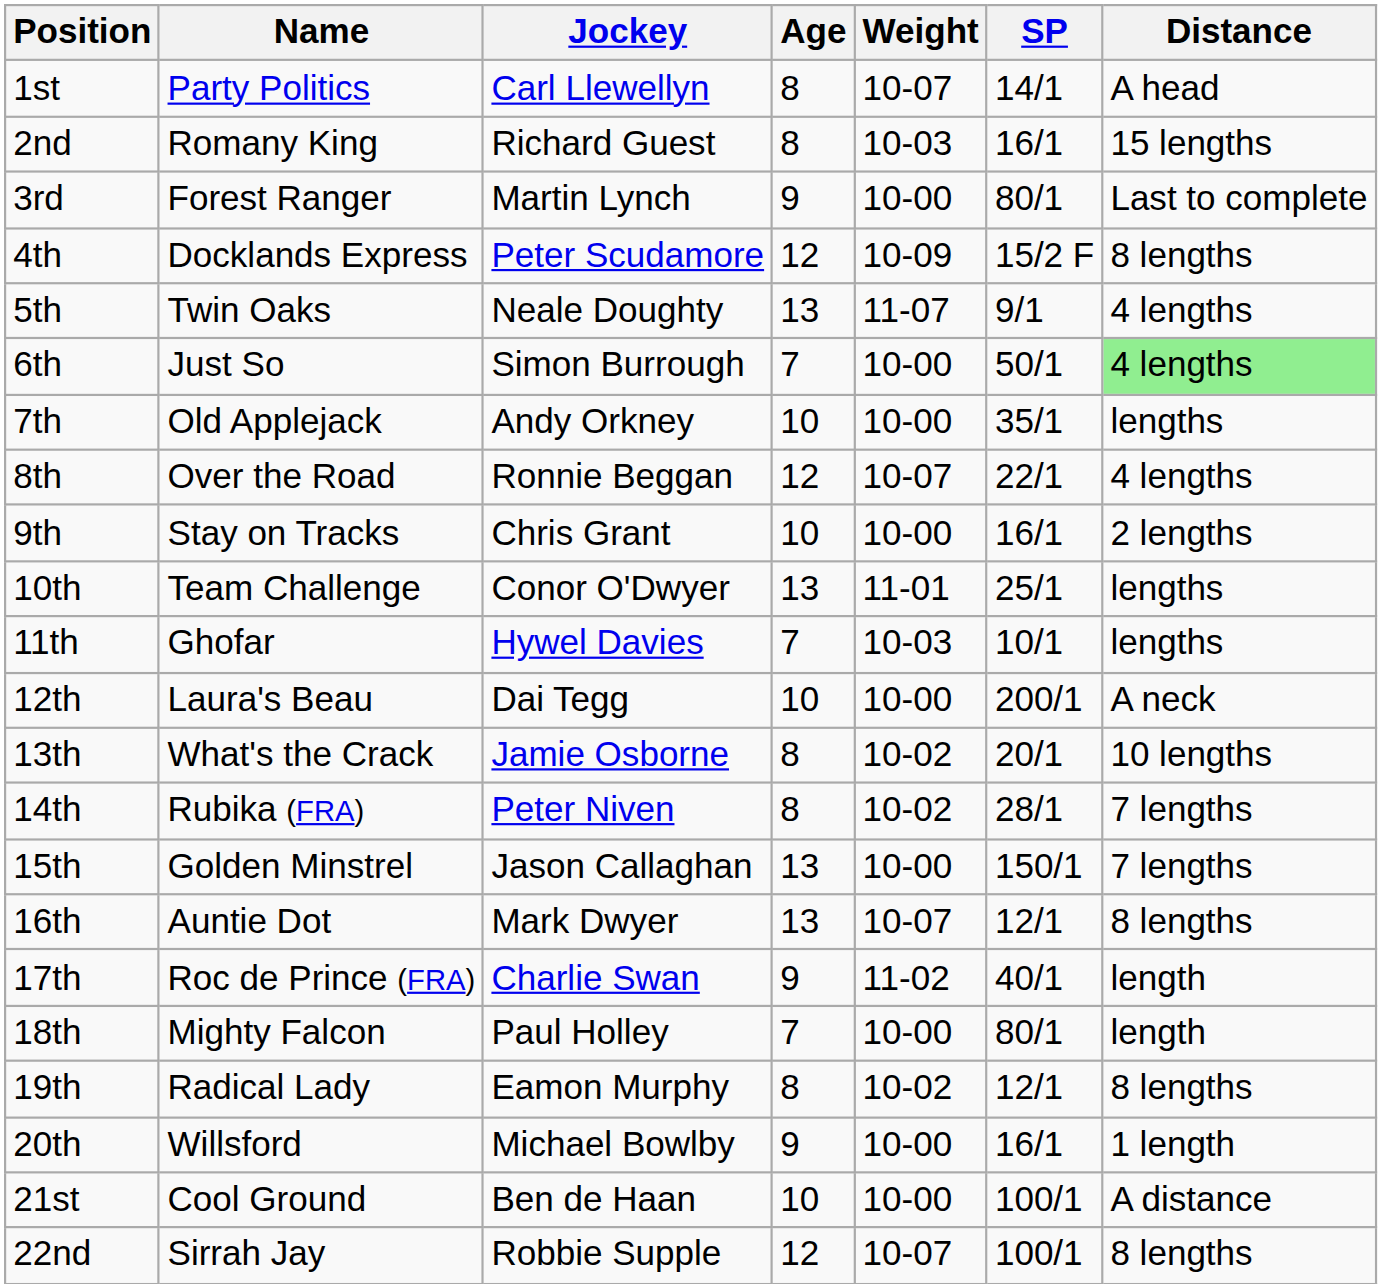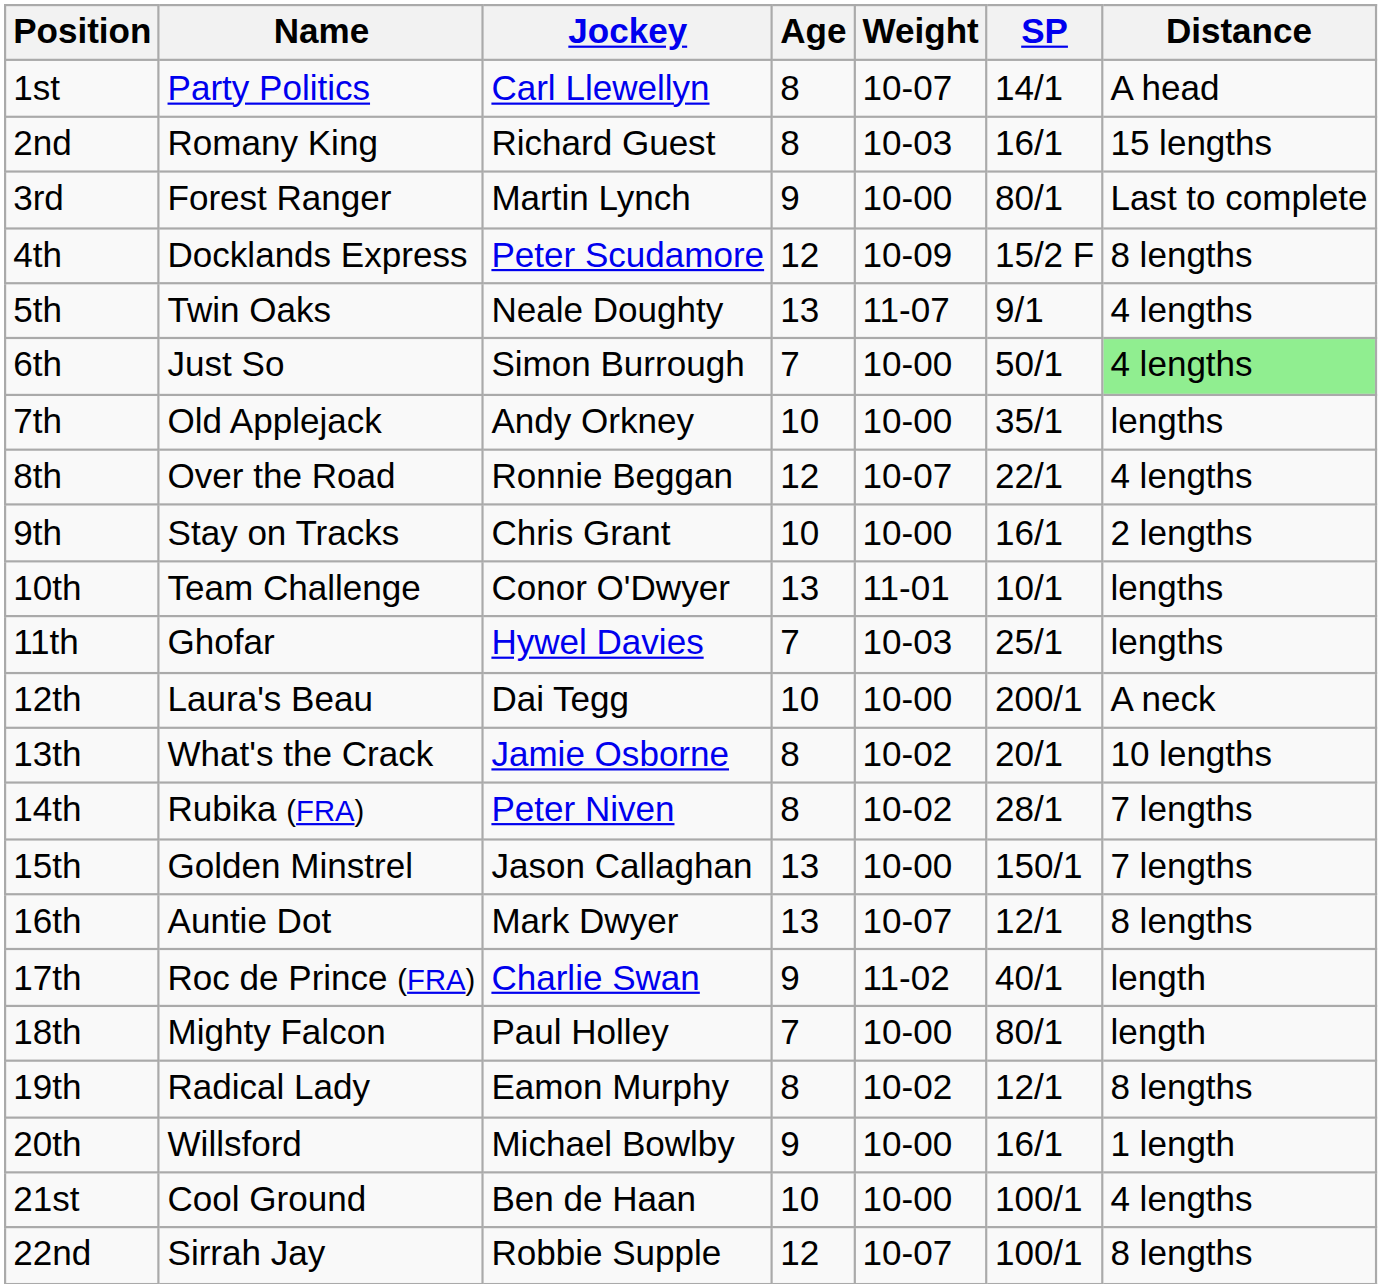10th | SP: 25/1 -> 10/1
11th | SP: 10/1 -> 25/1
21st | Distance: A distance -> 4 lengths
